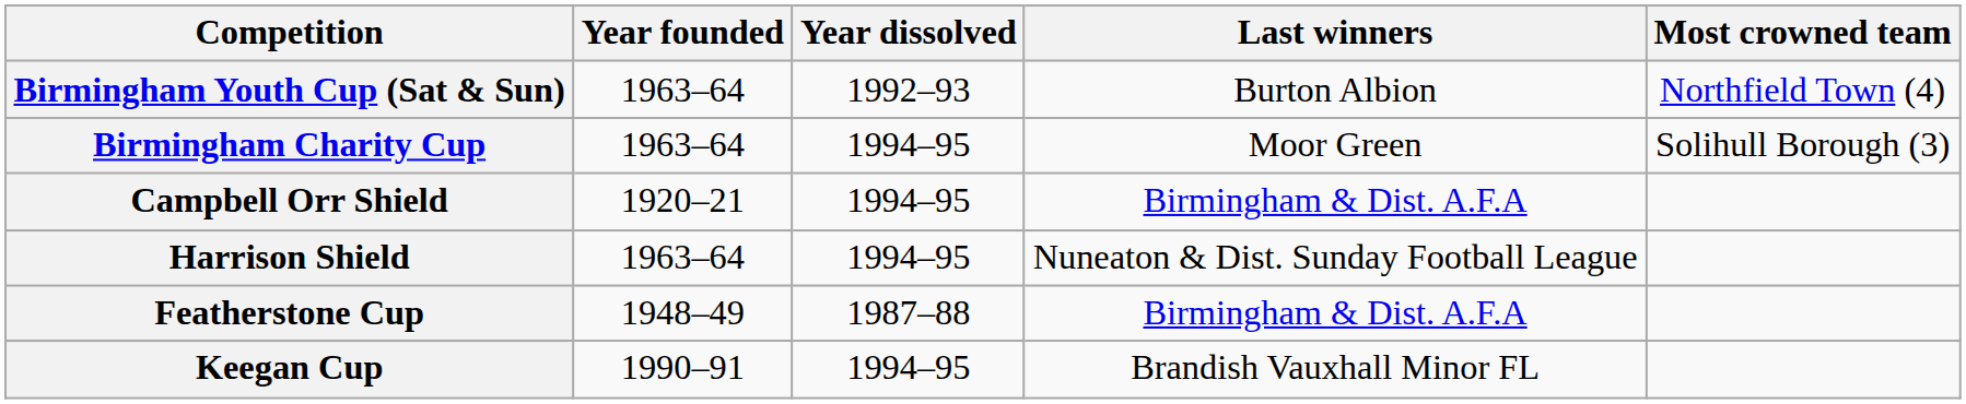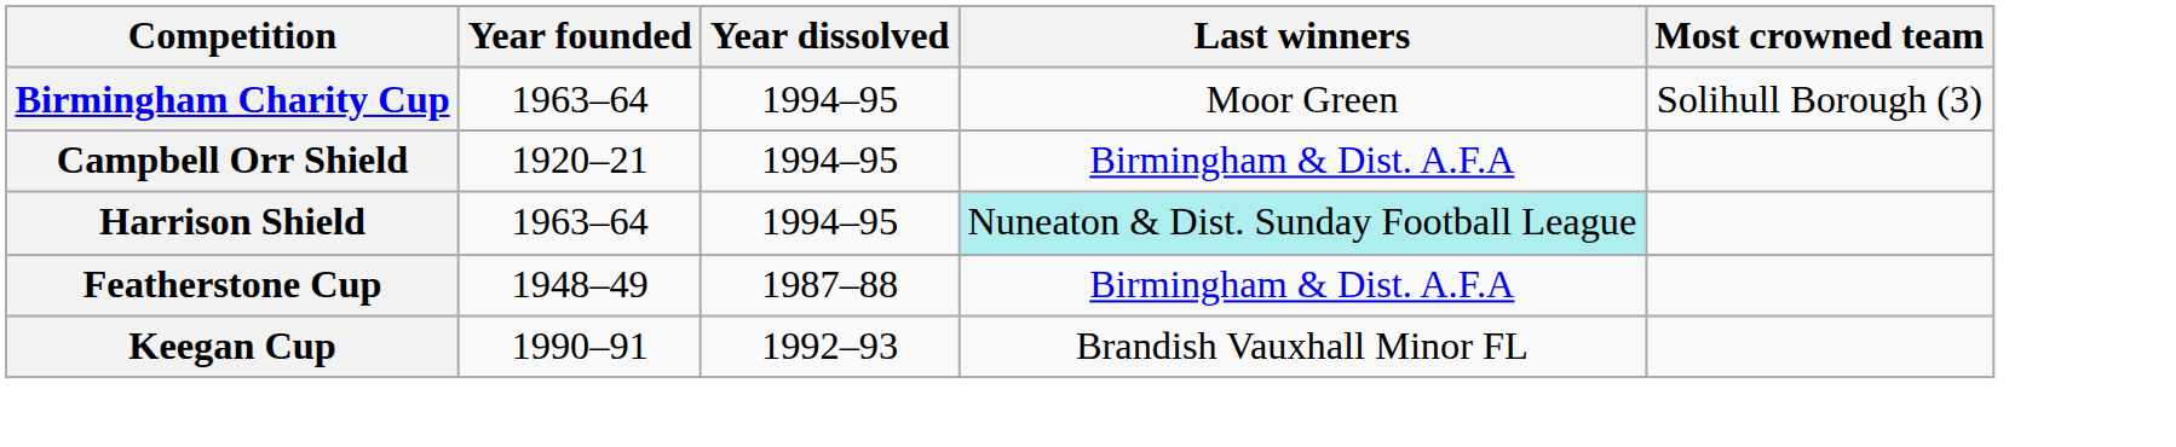- row: Birmingham Youth Cup (Sat & Sun) | 1963–64 | 1992–93 | Burton Albion | Northfield Town (4)
Harrison Shield | Last winners: no background -> paleturquoise background
Keegan Cup | Year dissolved: 1994–95 -> 1992–93
